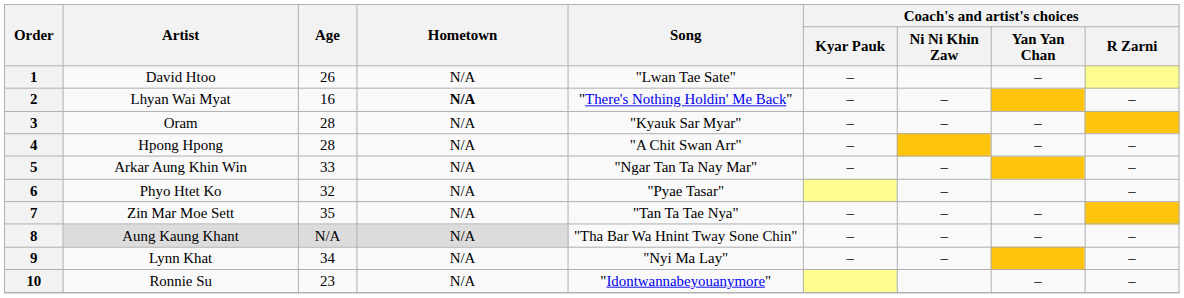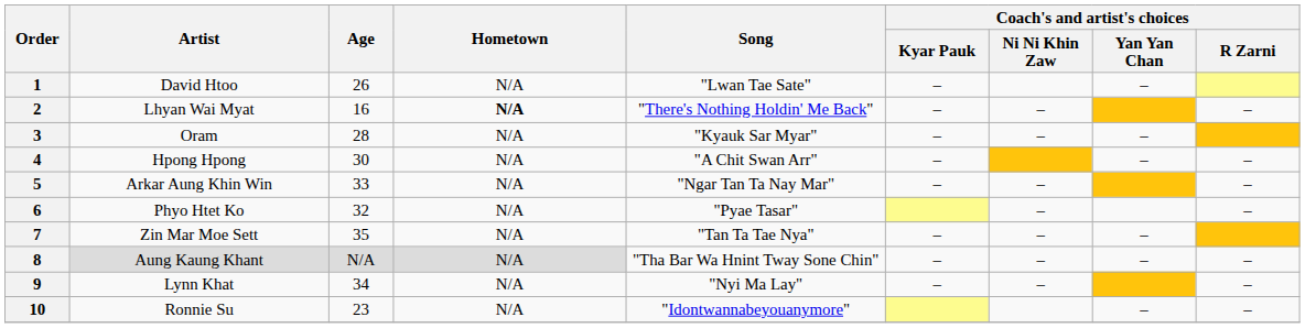4 | Age: 28 -> 30
